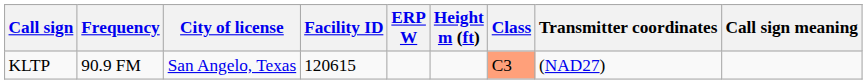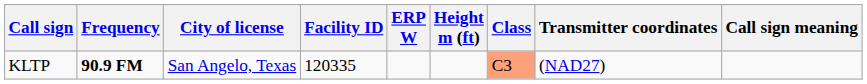KLTP | Frequency: normal -> bold
KLTP | Facility ID: 120615 -> 120335
